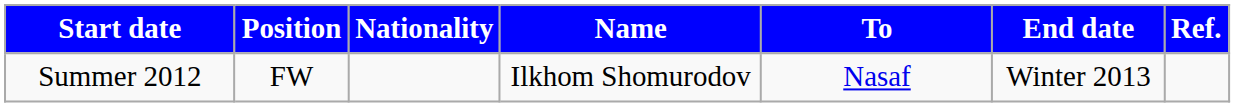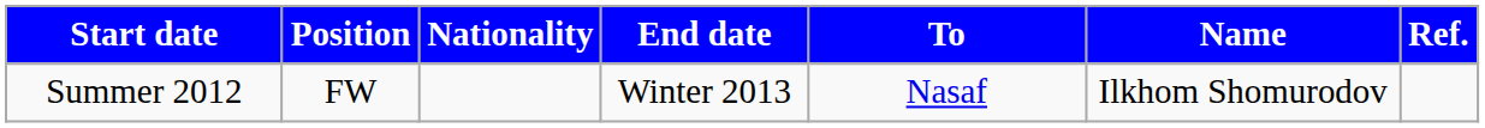columns swapped: Name <-> End date
